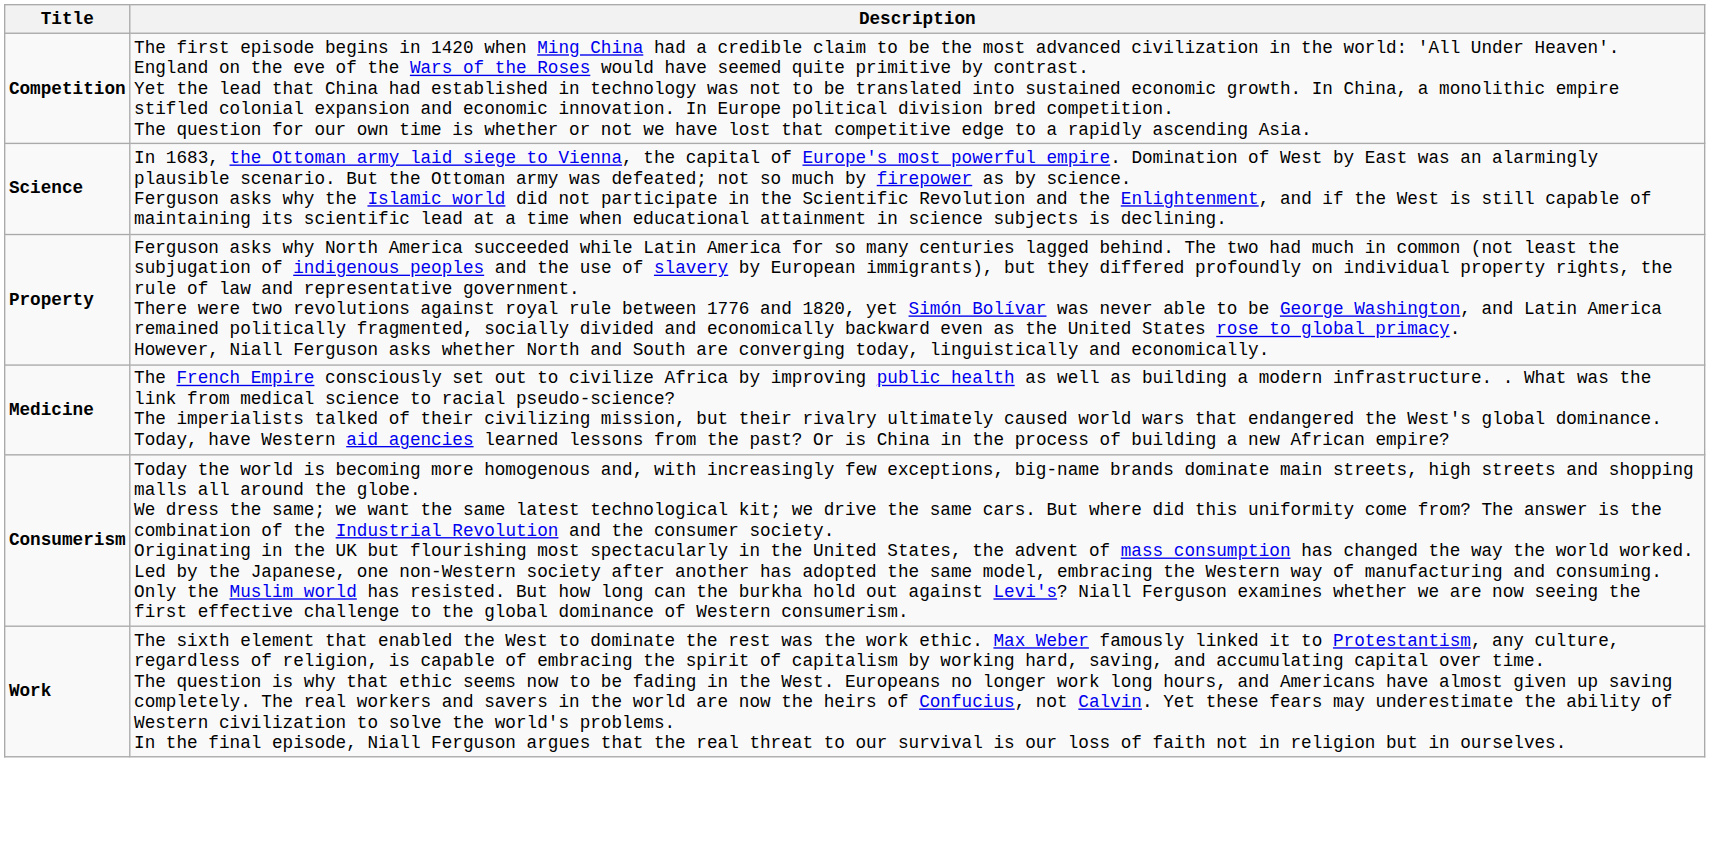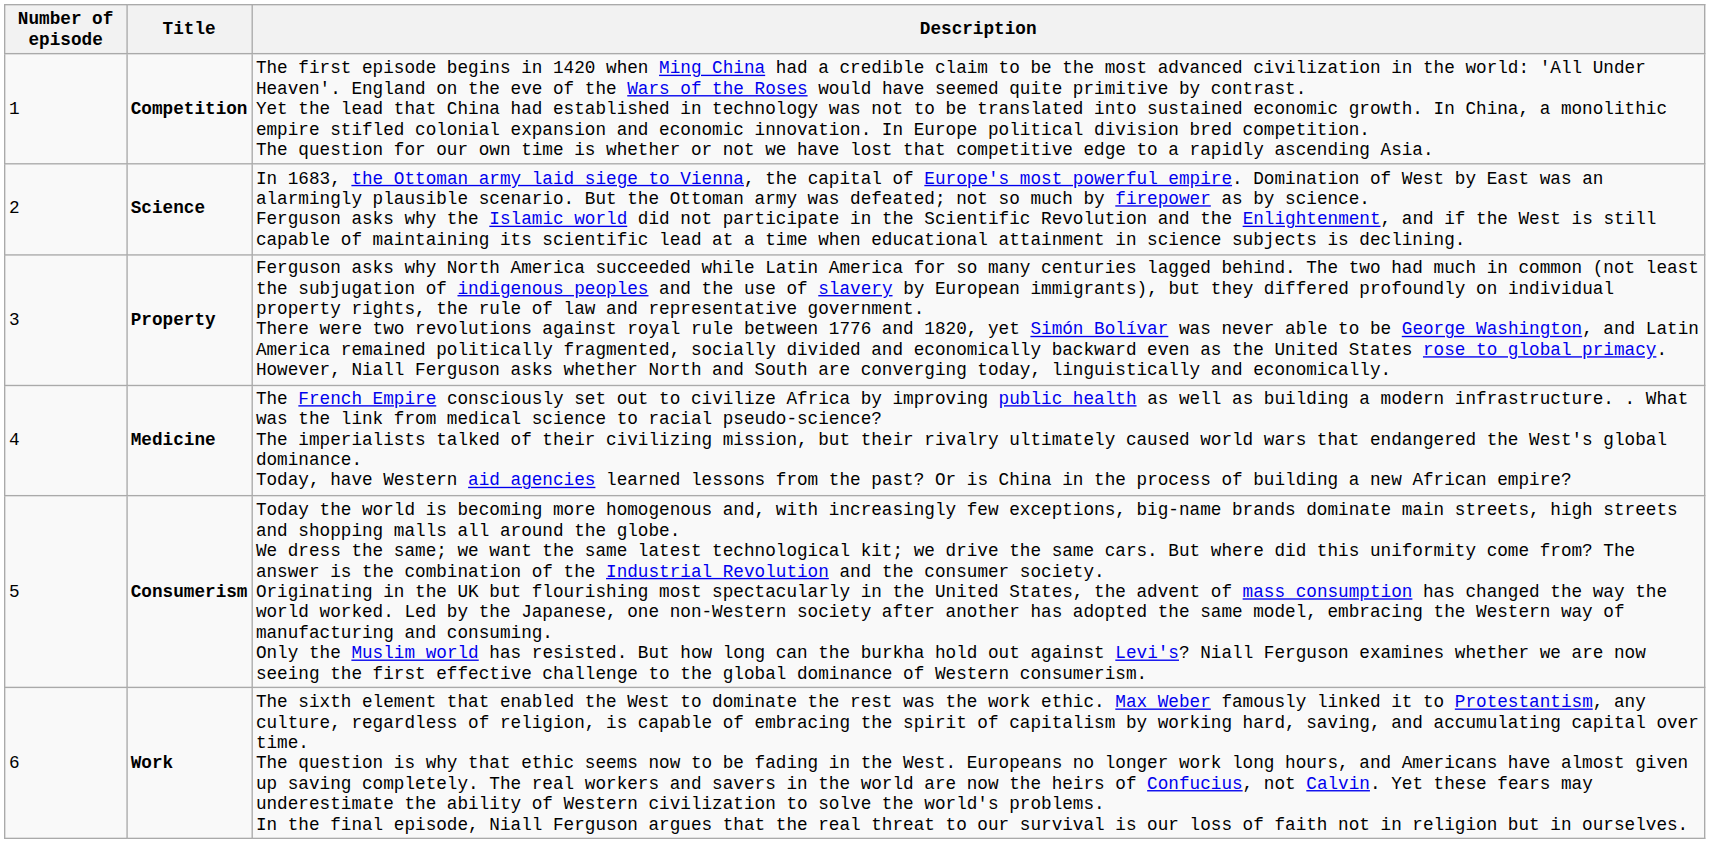+ column: Number of episode | 1 | 2 | 3 | 4 | 5 | 6
